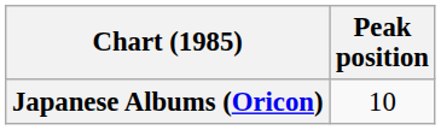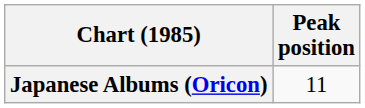Japanese Albums (Oricon) | Peak position: 10 -> 11
